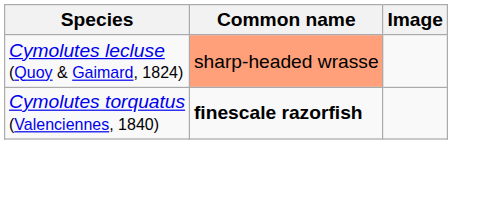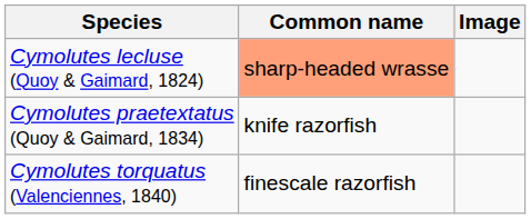+ row: Cymolutes praetextatus (Quoy & Gaimard, 1834) | knife razorfish
Cymolutes torquatus (Valenciennes, 1840) | Common name: bold -> normal
